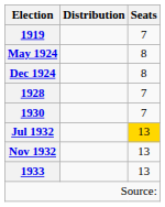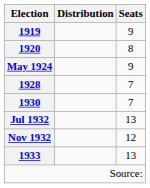1919 | Seats: 7 -> 9
+ row: 1920 | 8
May 1924 | Seats: 8 -> 9
- row: Dec 1924 | 8
Jul 1932 | Seats: gold background -> no background
Nov 1932 | Seats: 13 -> 12
